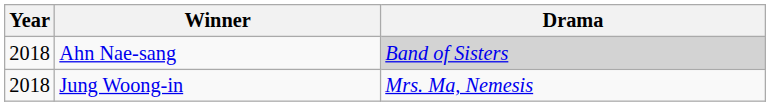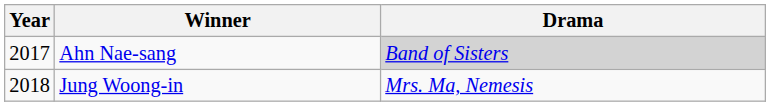Ahn Nae-sang | Year: 2018 -> 2017
